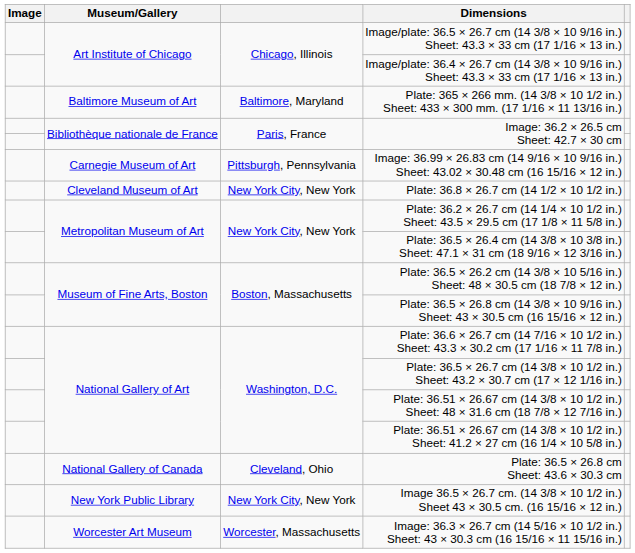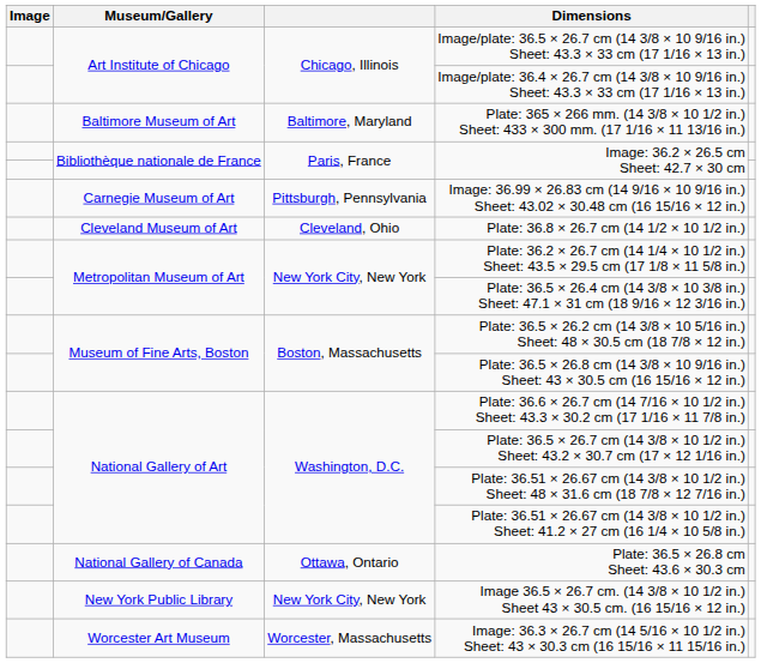Plate: 36.8 × 26.7 cm (14 1/2 × 10 1/2 in.) | column 3: New York City, New York -> Cleveland, Ohio
Plate: 36.5 × 26.8 cm Sheet: 43.6 × 30.3 cm | column 3: Cleveland, Ohio -> Ottawa, Ontario
